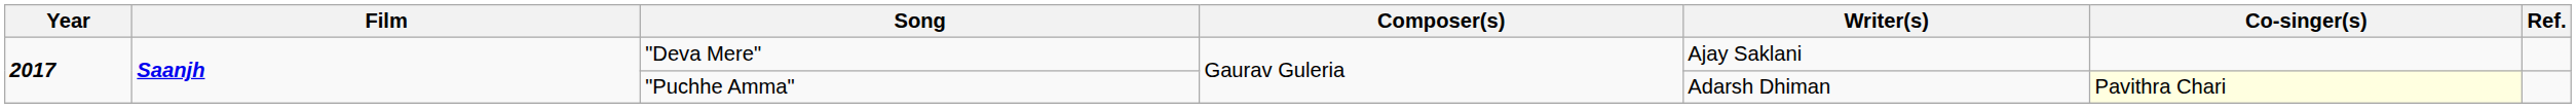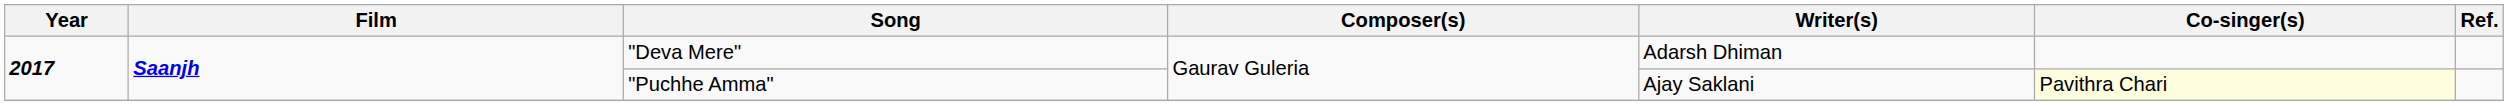"Deva Mere" | Writer(s): Ajay Saklani -> Adarsh Dhiman
"Puchhe Amma" | Writer(s): Adarsh Dhiman -> Ajay Saklani
